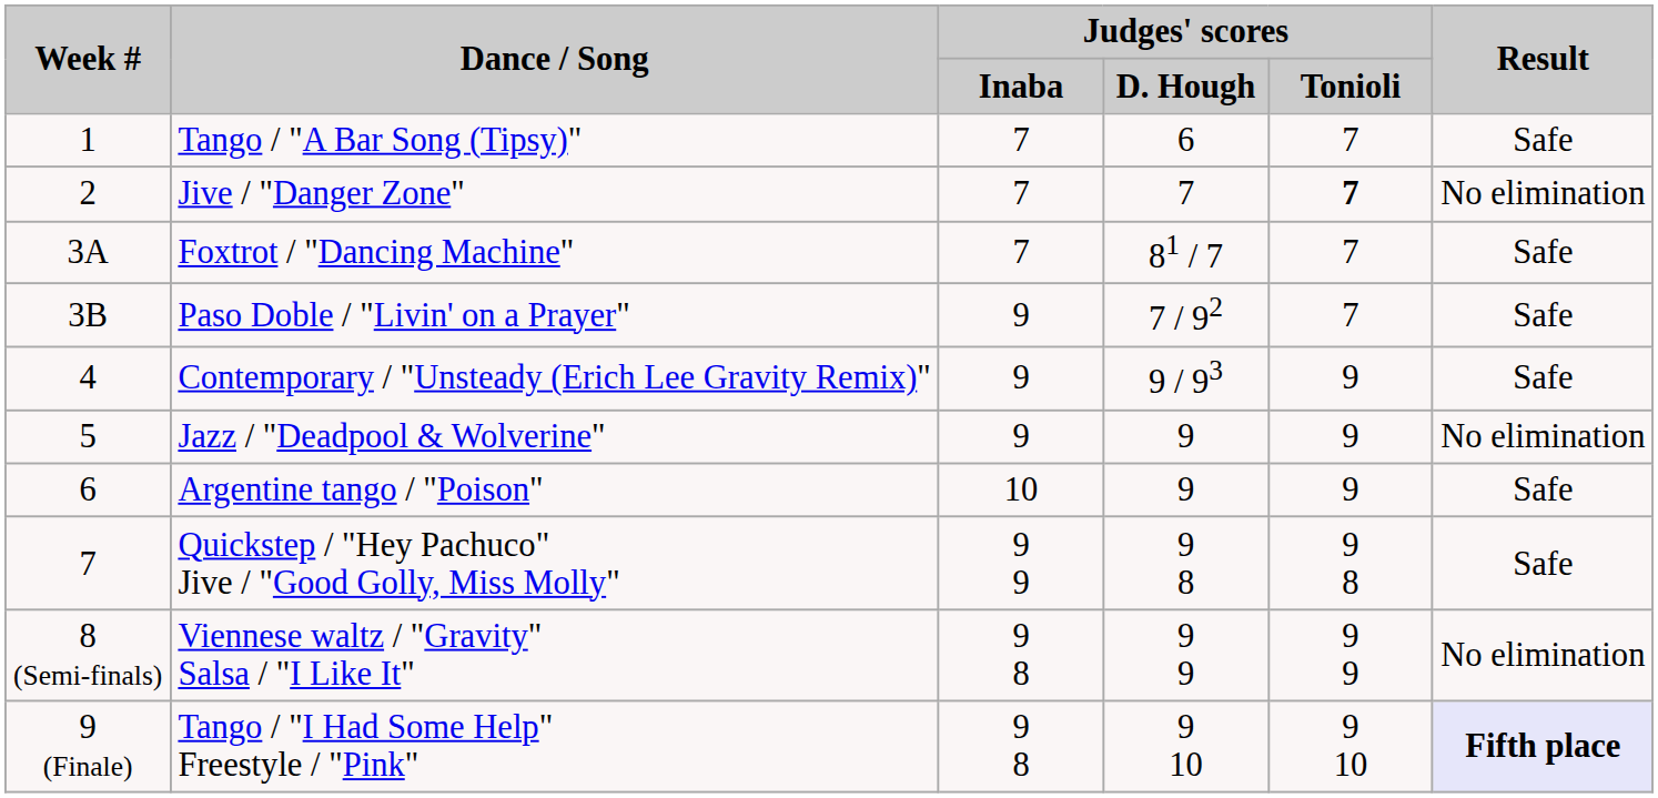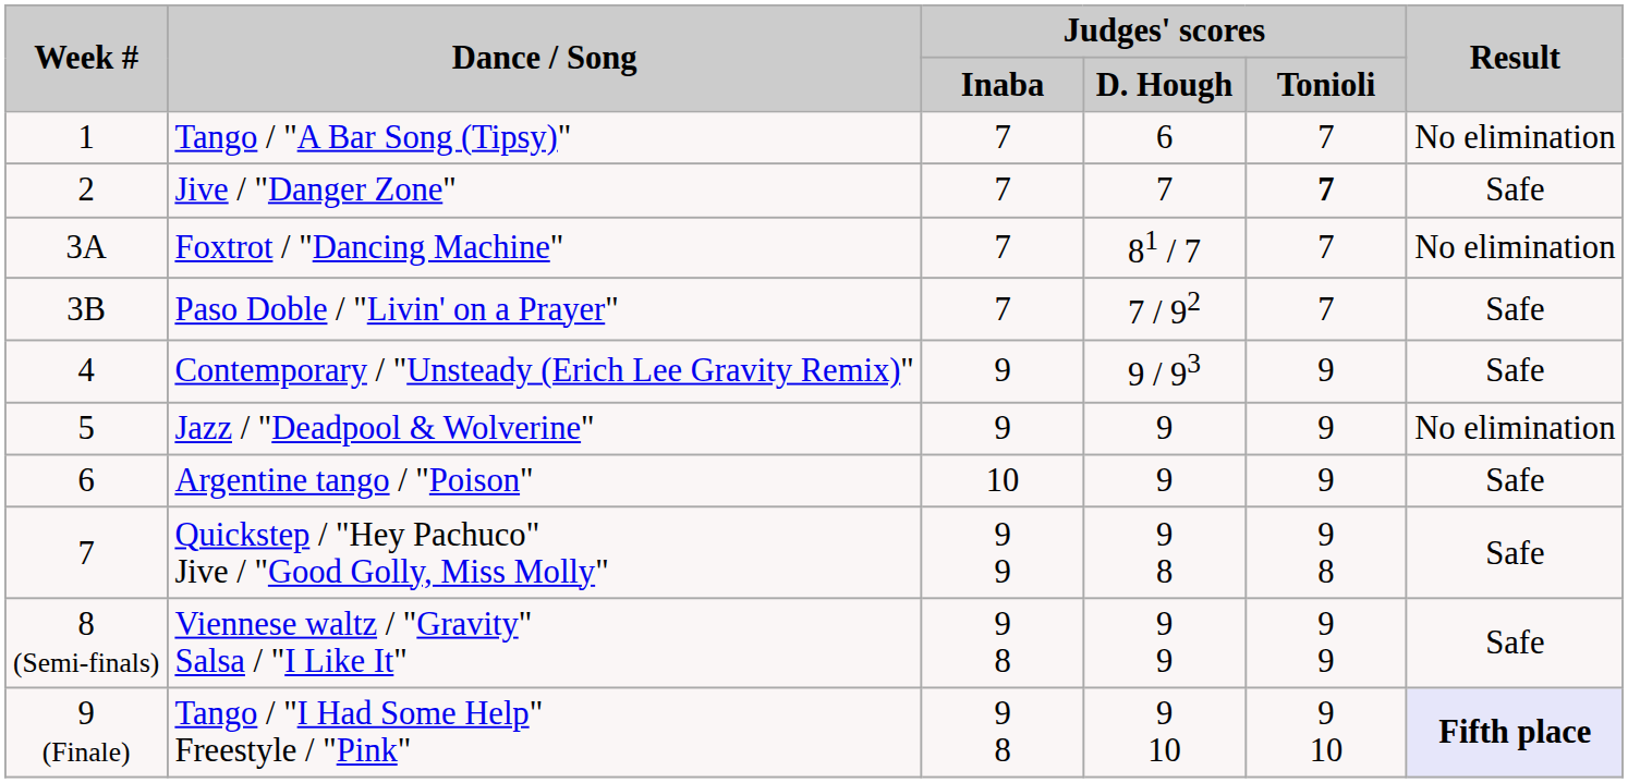Tango / "A Bar Song (Tipsy)" | Result: Safe -> No elimination
Jive / "Danger Zone" | Result: No elimination -> Safe
Foxtrot / "Dancing Machine" | Result: Safe -> No elimination
Paso Doble / "Livin' on a Prayer" | Judges' scores / Inaba: 9 -> 7
Viennese waltz / "Gravity" Salsa / "I Like It" | Result: No elimination -> Safe
